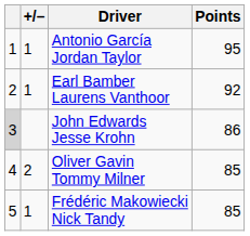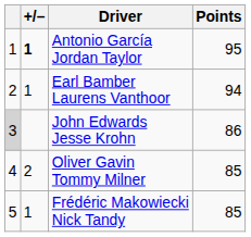Antonio García Jordan Taylor | +/–: normal -> bold
Earl Bamber Laurens Vanthoor | Points: 92 -> 94
